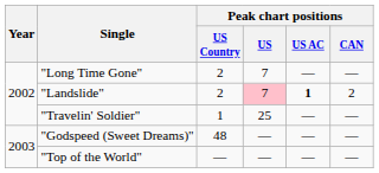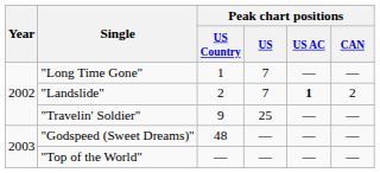"Long Time Gone" | Peak chart positions / US Country: 2 -> 1
"Landslide" | Peak chart positions / US: pink background -> no background
"Travelin' Soldier" | Peak chart positions / US Country: 1 -> 9
